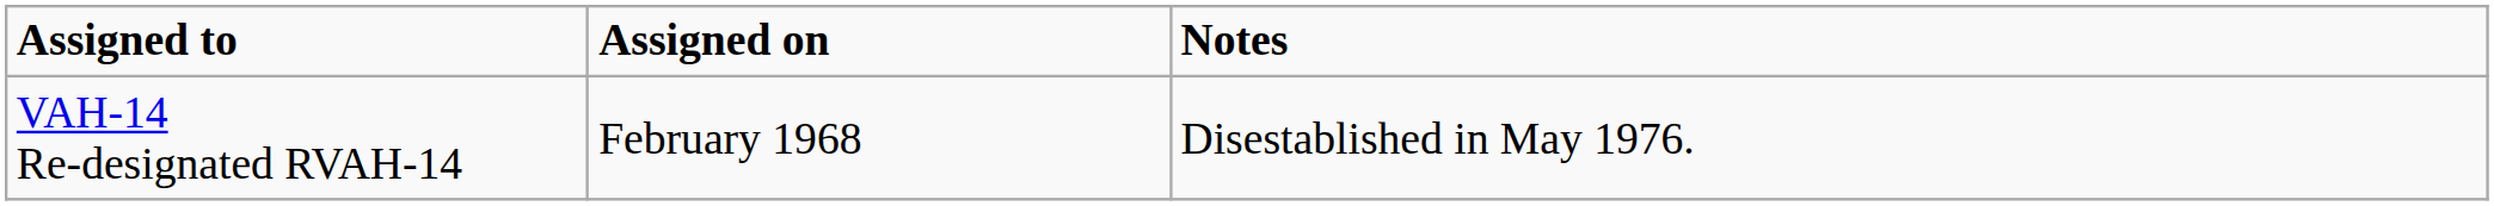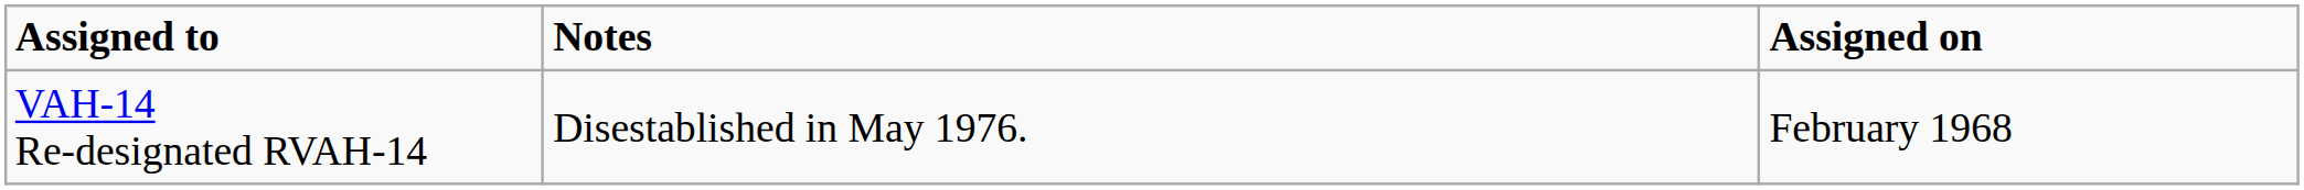columns swapped: Assigned on <-> Notes
